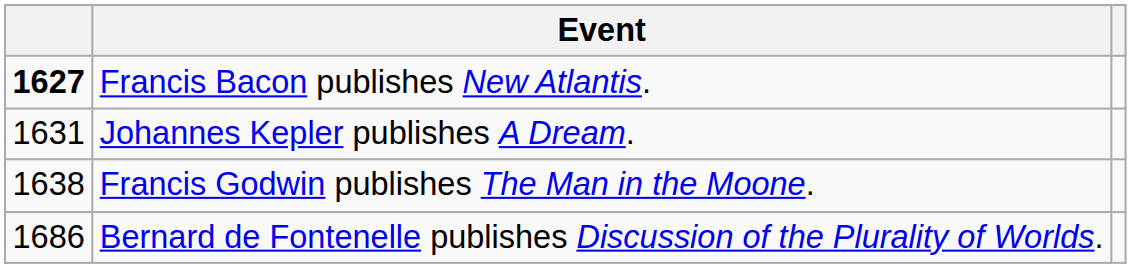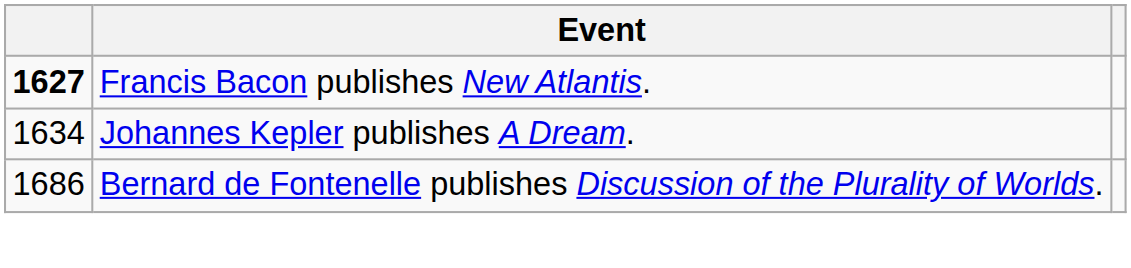Johannes Kepler publishes A Dream. | column 1: 1631 -> 1634
- row: 1638 | Francis Godwin publishes The Man in the Moone.
